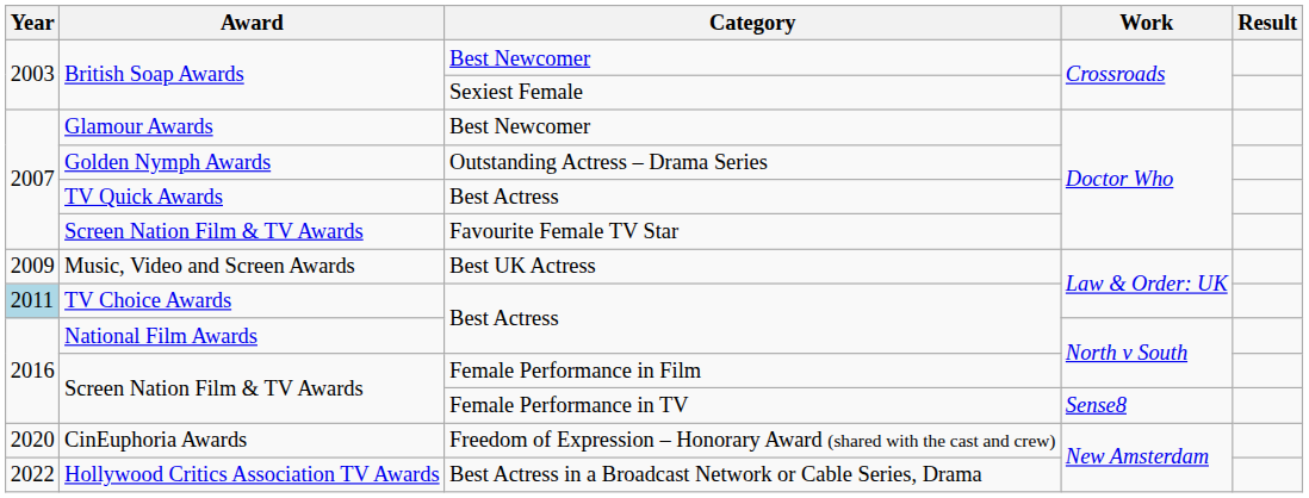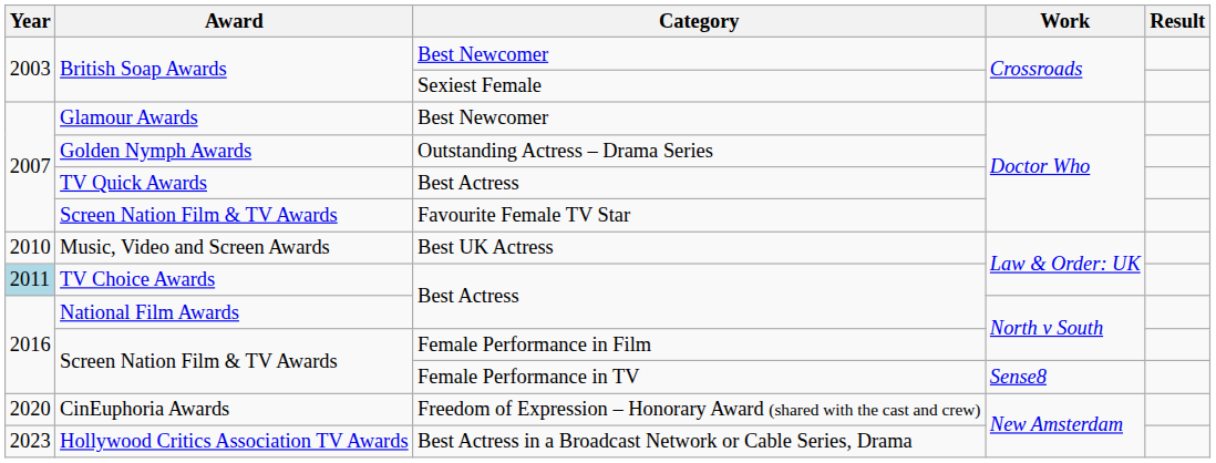Music, Video and Screen Awards | Year: 2009 -> 2010
Hollywood Critics Association TV Awards | Year: 2022 -> 2023
